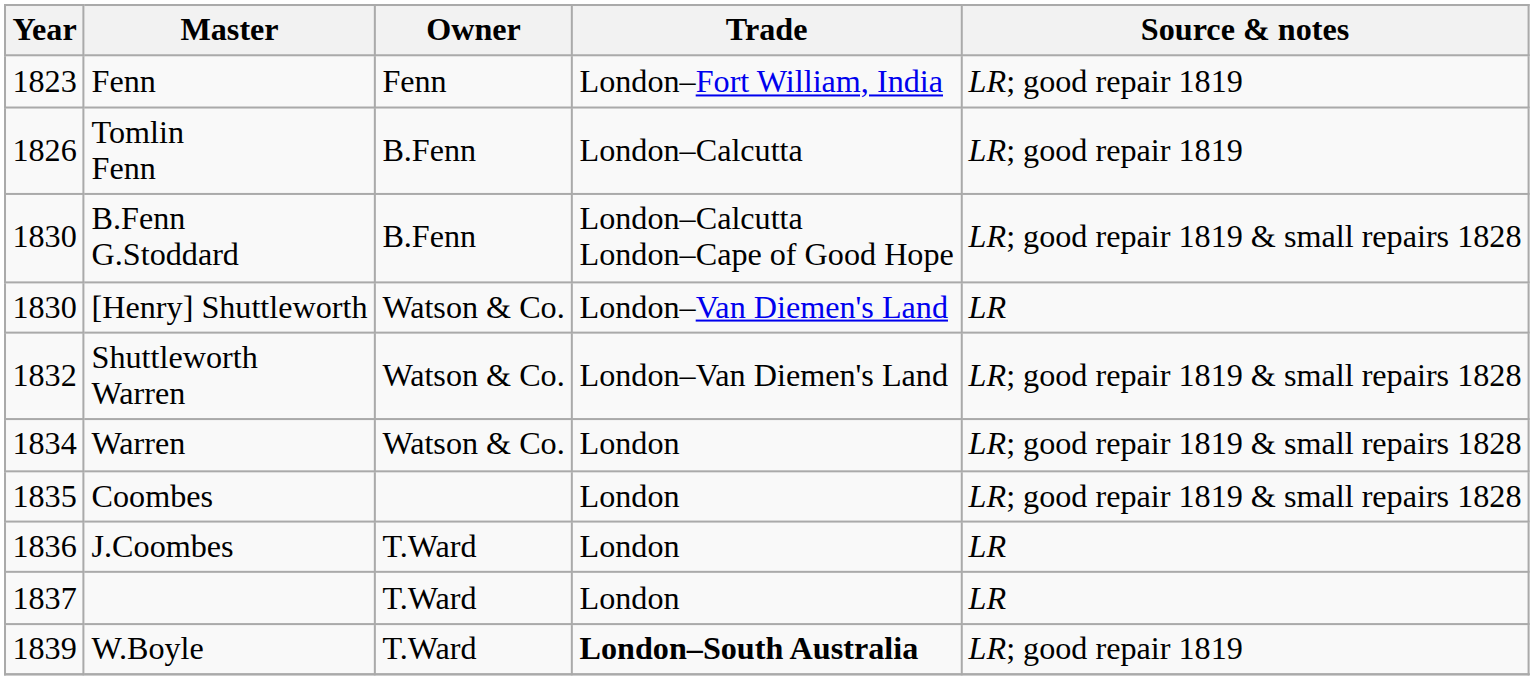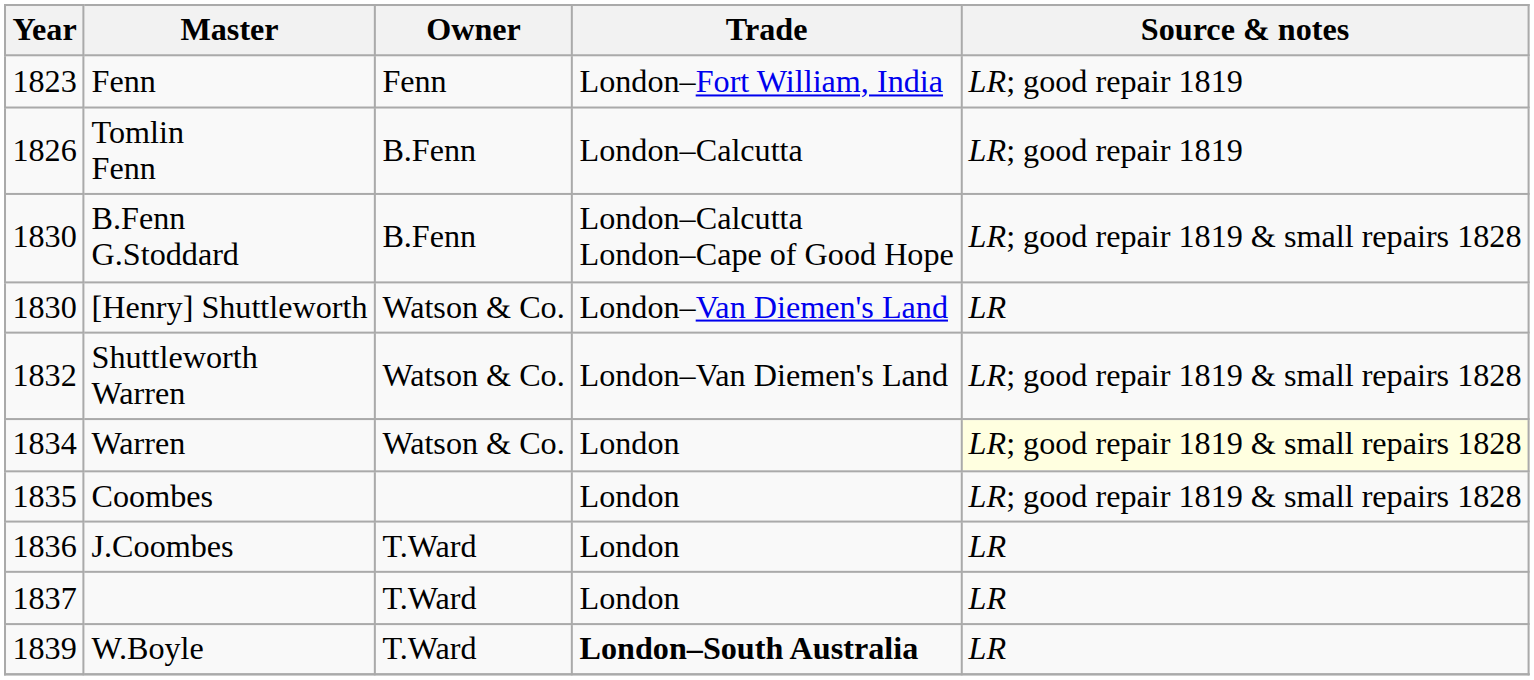Warren | Source & notes: no background -> lightyellow background
W.Boyle | Source & notes: LR; good repair 1819 -> LR
